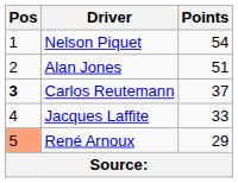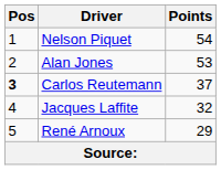Alan Jones | Points: 51 -> 53
Jacques Laffite | Points: 33 -> 32
René Arnoux | Pos: lightsalmon background -> no background
